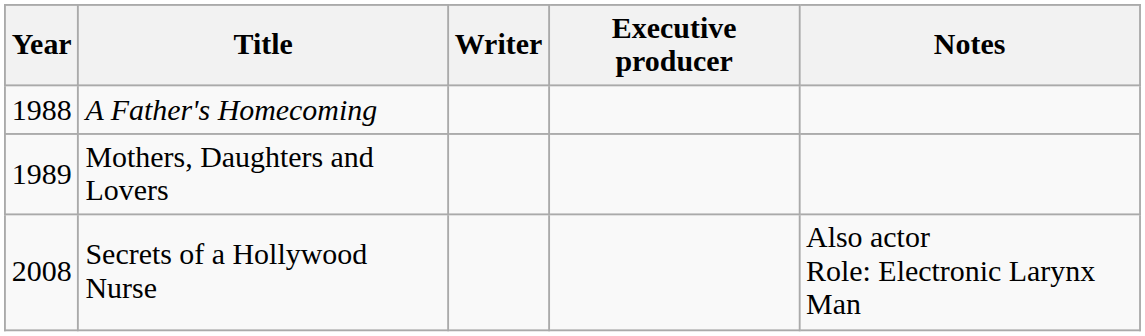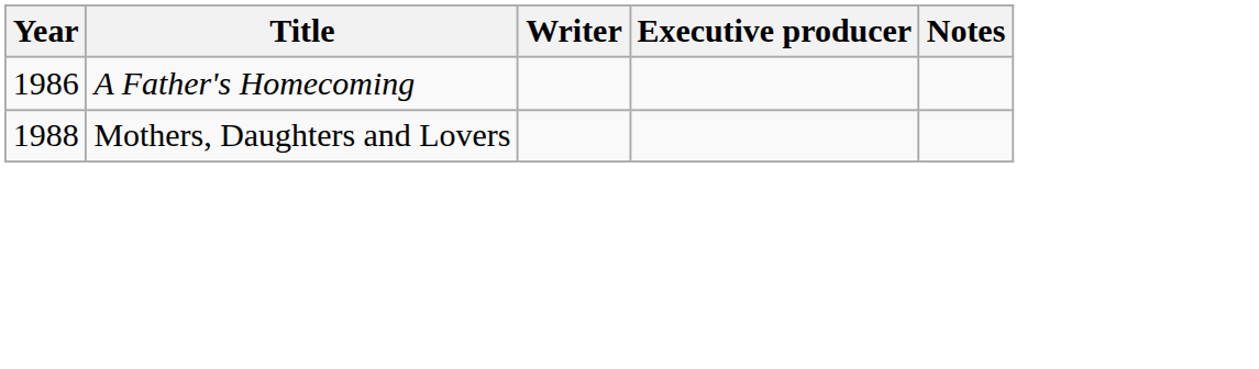A Father's Homecoming | Year: 1988 -> 1986
Mothers, Daughters and Lovers | Year: 1989 -> 1988
- row: 2008 | Secrets of a Hollywood Nurse | Also actor Role: Electronic Larynx Man
